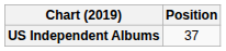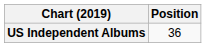US Independent Albums | Position: 37 -> 36
